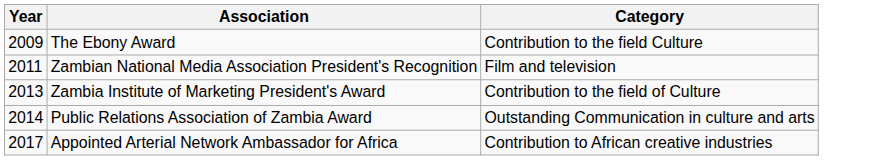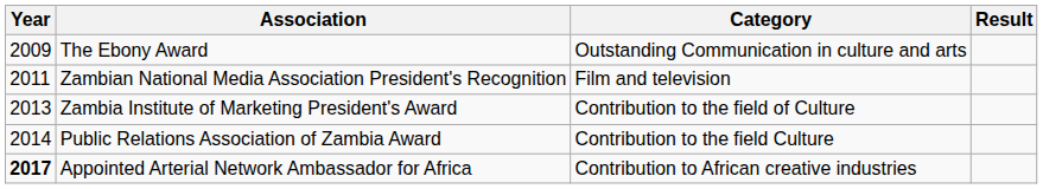+ column: Result
The Ebony Award | Category: Contribution to the field Culture -> Outstanding Communication in culture and arts
Public Relations Association of Zambia Award | Category: Outstanding Communication in culture and arts -> Contribution to the field Culture
Appointed Arterial Network Ambassador for Africa | Year: normal -> bold
